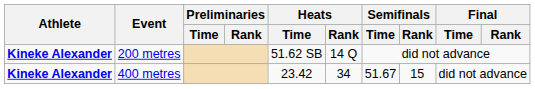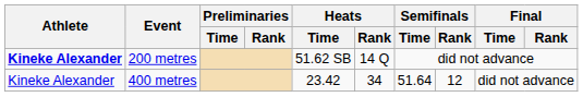400 metres | Athlete: bold -> normal
400 metres | Semifinals / Time: 51.67 -> 51.64
400 metres | Semifinals / Rank: 15 -> 12
